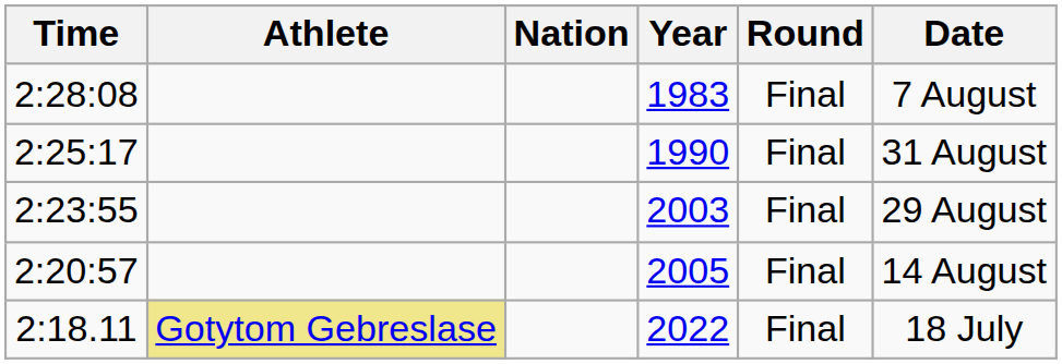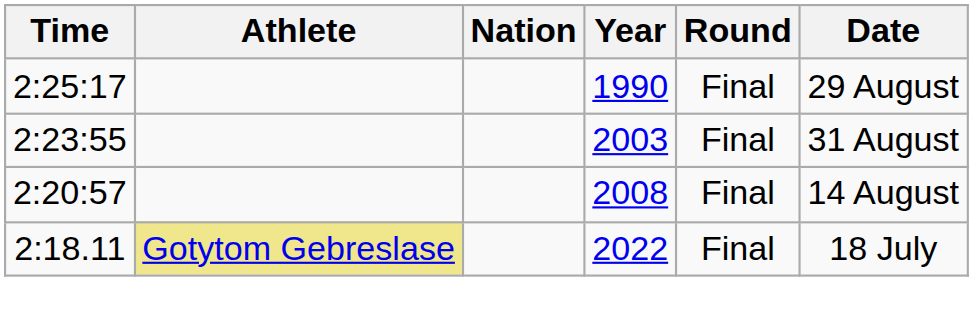- row: 2:28:08 | 1983 | Final | 7 August
2:25:17 | Date: 31 August -> 29 August
2:23:55 | Date: 29 August -> 31 August
2:20:57 | Year: 2005 -> 2008
